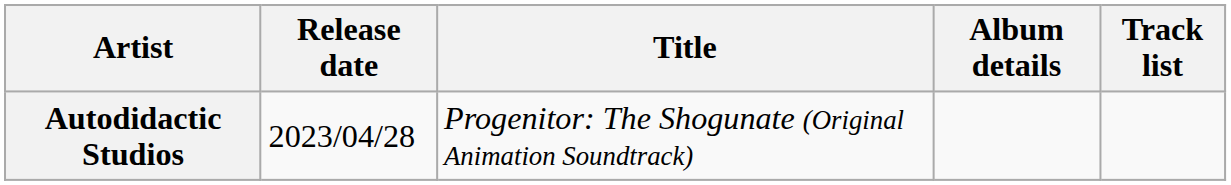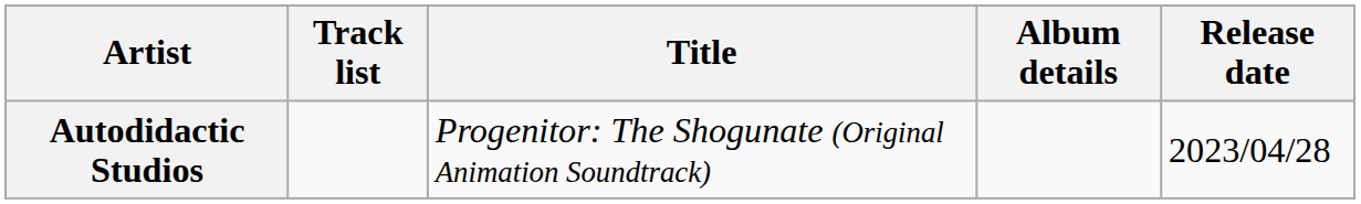columns swapped: Release date <-> Track list
